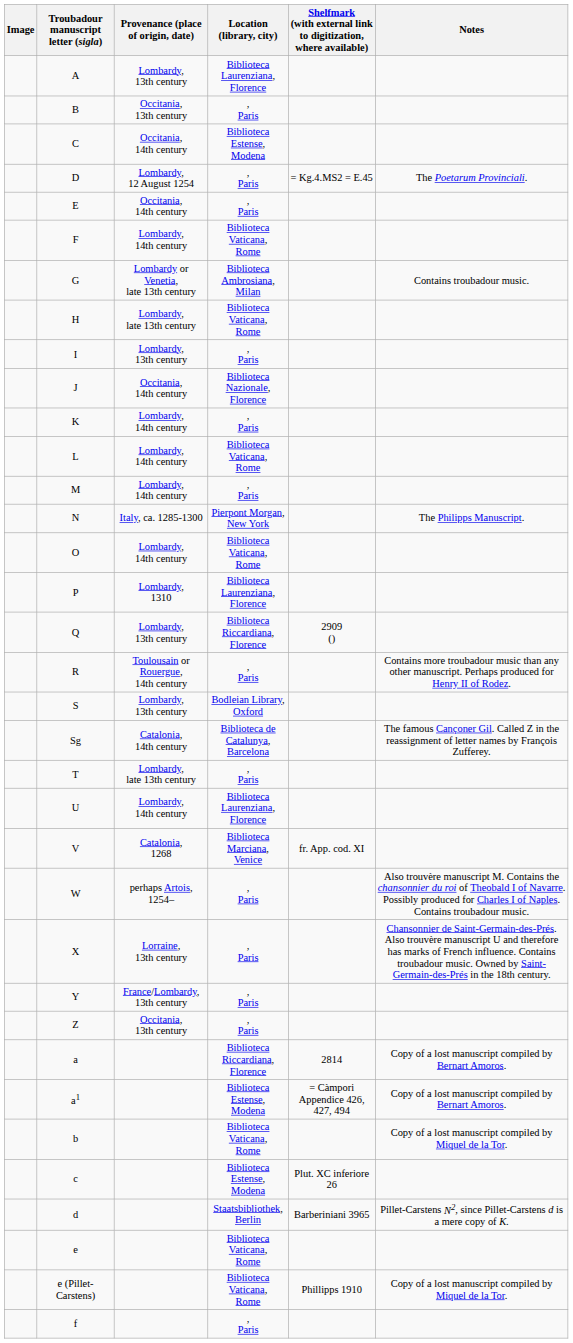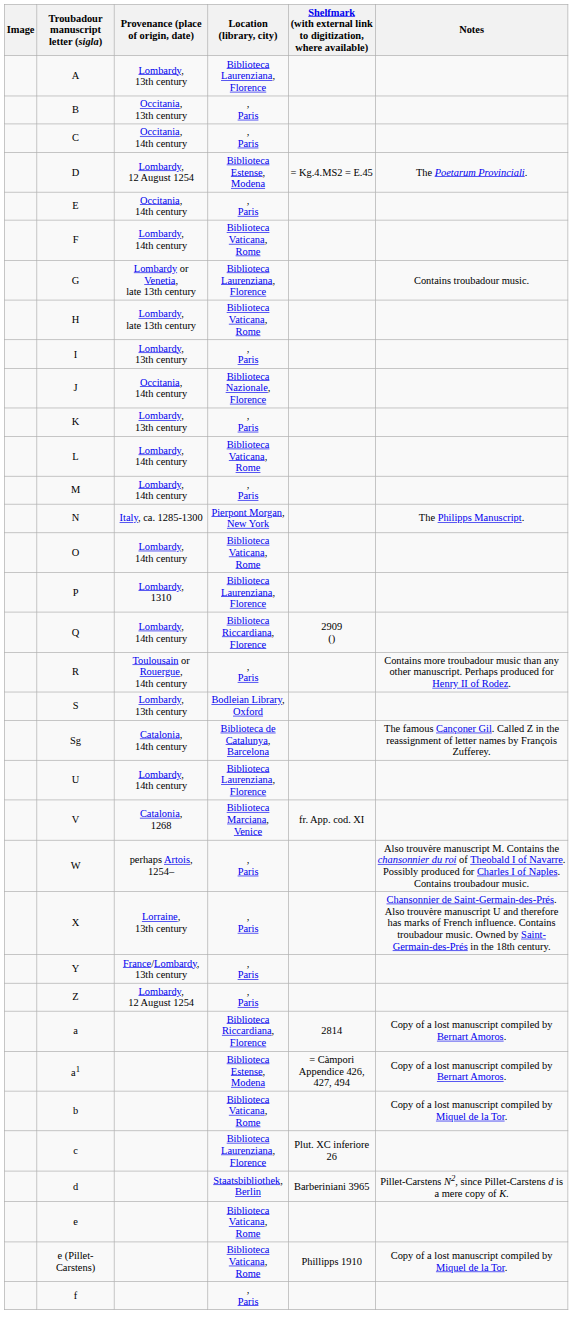C | Location (library, city): Biblioteca Estense, Modena -> , Paris
D | Location (library, city): , Paris -> Biblioteca Estense, Modena
G | Location (library, city): Biblioteca Ambrosiana, Milan -> Biblioteca Laurenziana, Florence
K | Provenance (place of origin, date): Lombardy, 14th century -> Lombardy, 13th century
Q | Provenance (place of origin, date): Lombardy, 13th century -> Lombardy, 14th century
- row: T | Lombardy, late 13th century | , Paris
Z | Provenance (place of origin, date): Occitania, 13th century -> Lombardy, 12 August 1254
c | Location (library, city): Biblioteca Estense, Modena -> Biblioteca Laurenziana, Florence
